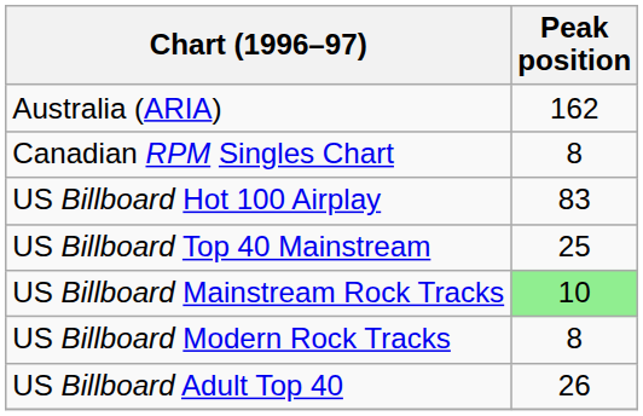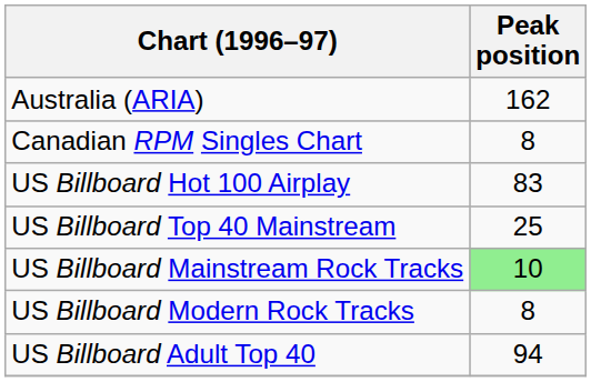US Billboard Adult Top 40 | Peak position: 26 -> 94
